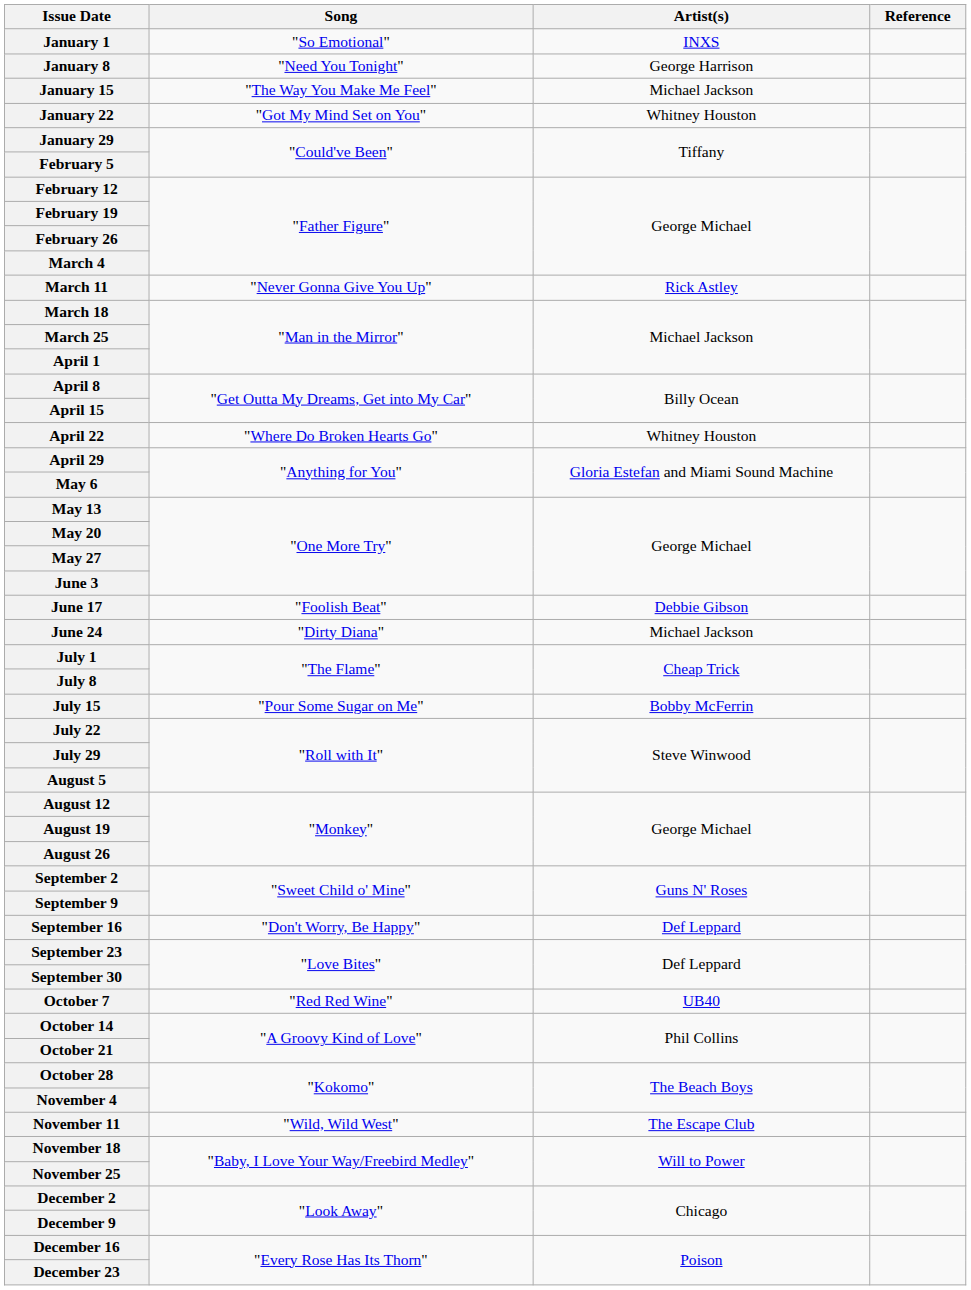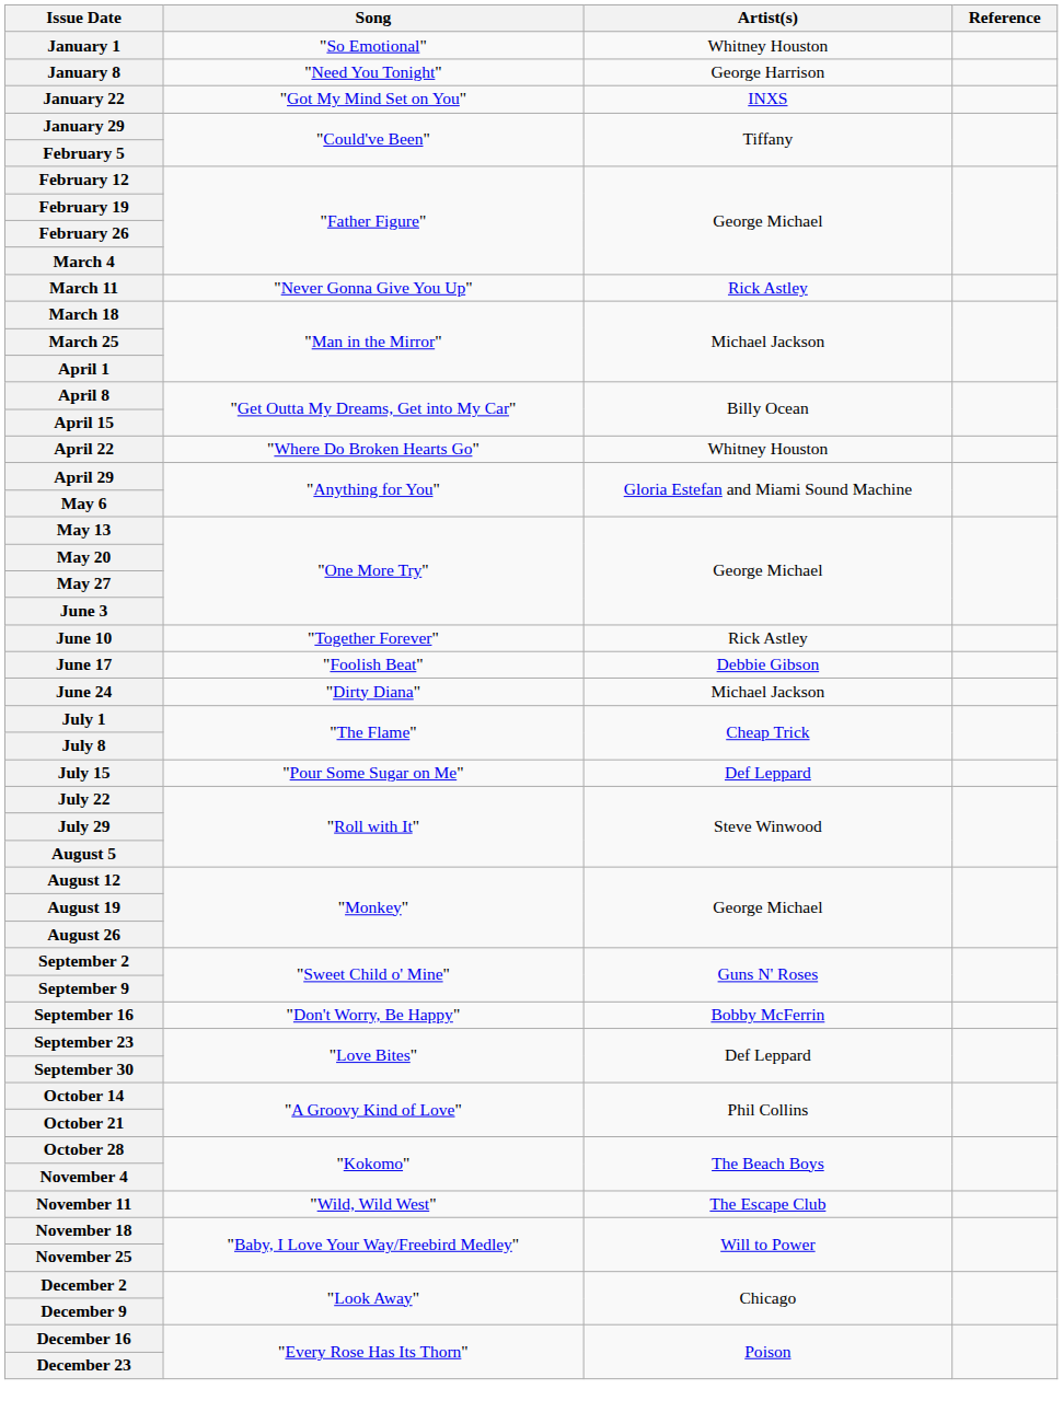January 1 | Artist(s): INXS -> Whitney Houston
- row: January 15 | "The Way You Make Me Feel" | Michael Jackson
January 22 | Artist(s): Whitney Houston -> INXS
+ row: June 10 | "Together Forever" | Rick Astley
July 15 | Artist(s): Bobby McFerrin -> Def Leppard
September 16 | Artist(s): Def Leppard -> Bobby McFerrin
- row: October 7 | "Red Red Wine" | UB40
